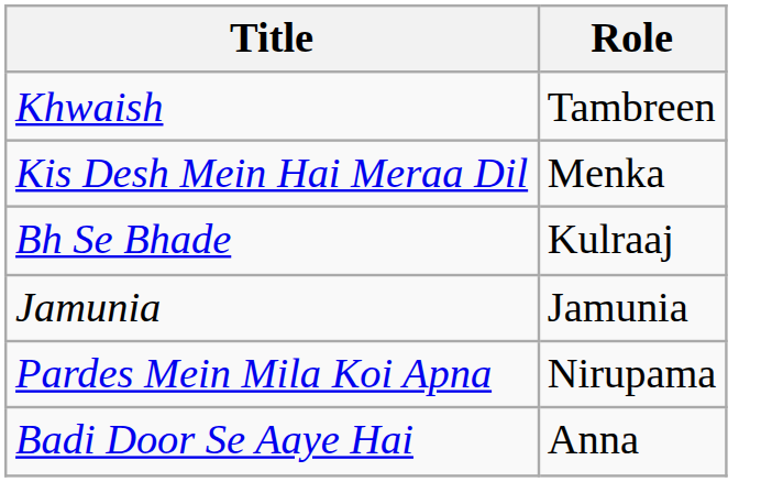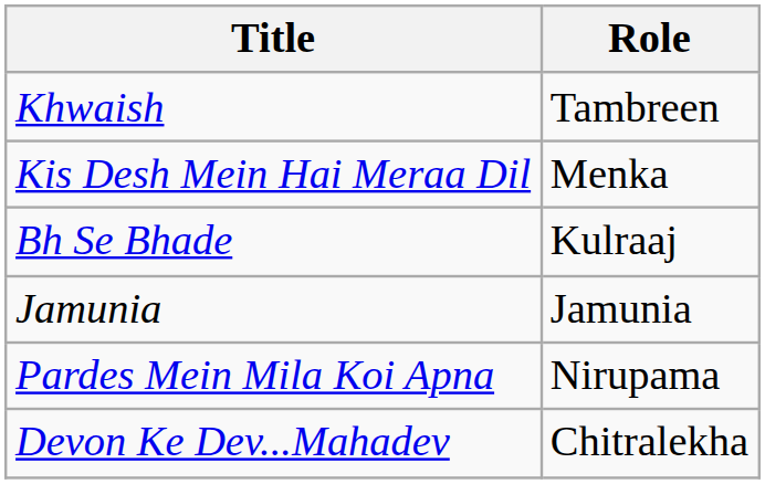- row: Badi Door Se Aaye Hai | Anna
+ row: Devon Ke Dev...Mahadev | Chitralekha
